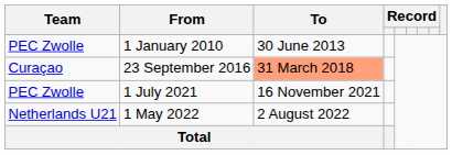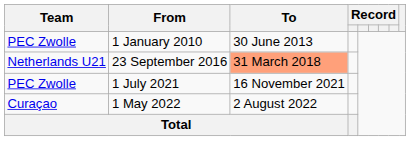23 September 2016 | Team: Curaçao -> Netherlands U21
1 May 2022 | Team: Netherlands U21 -> Curaçao
